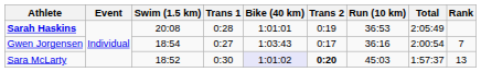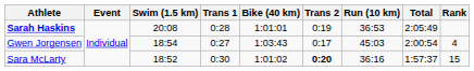Gwen Jorgensen | Run (10 km): 36:16 -> 45:03
Gwen Jorgensen | Rank: 7 -> 4
Sara McLarty | Bike (40 km): lavender background -> no background
Sara McLarty | Run (10 km): 45:03 -> 36:16
Sara McLarty | Rank: 13 -> 15
